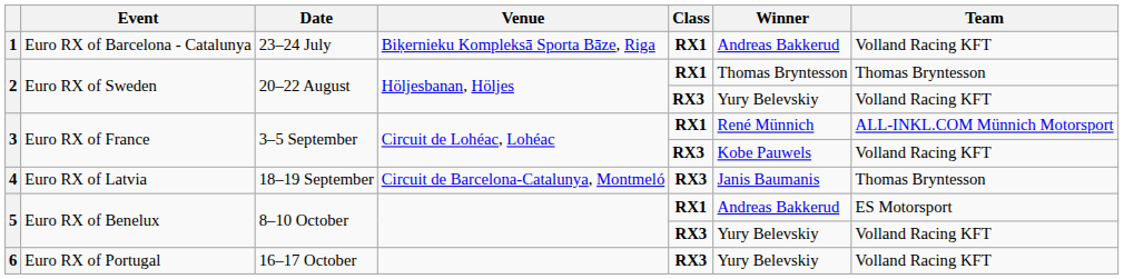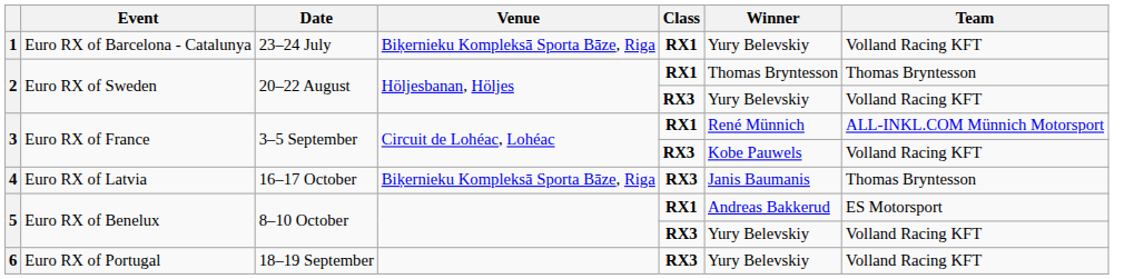1 | Winner: Andreas Bakkerud -> Yury Belevskiy
4 | Date: 18–19 September -> 16–17 October
4 | Venue: Circuit de Barcelona-Catalunya, Montmeló -> Biķernieku Kompleksā Sporta Bāze, Riga
6 | Date: 16–17 October -> 18–19 September
